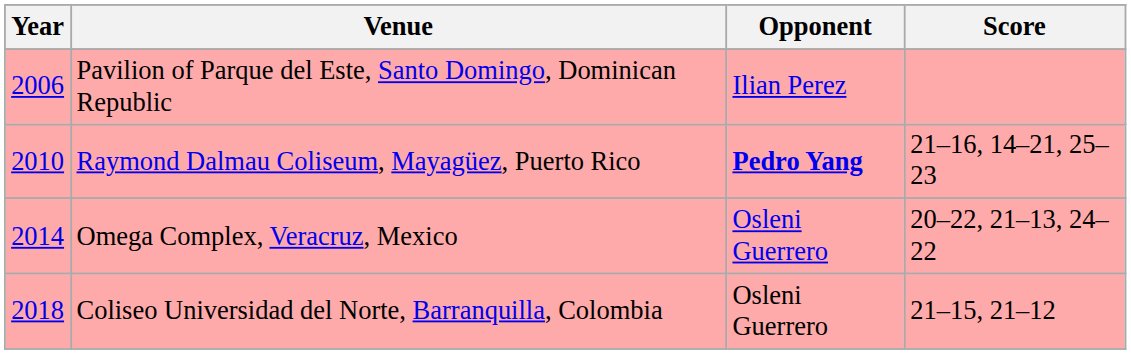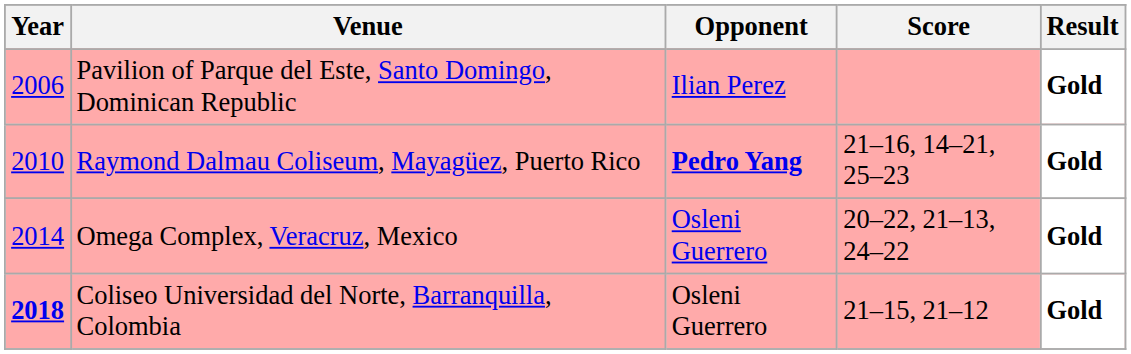+ column: Result | Gold | Gold | Gold | Gold
Coliseo Universidad del Norte, Barranquilla, Colombia | Year: normal -> bold
